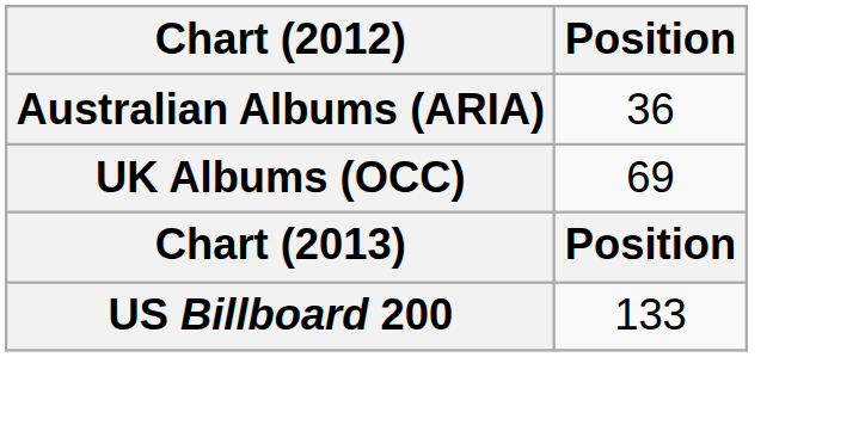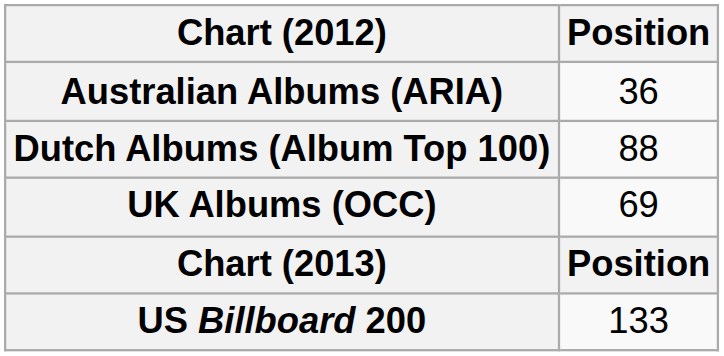+ row: Dutch Albums (Album Top 100) | 88
